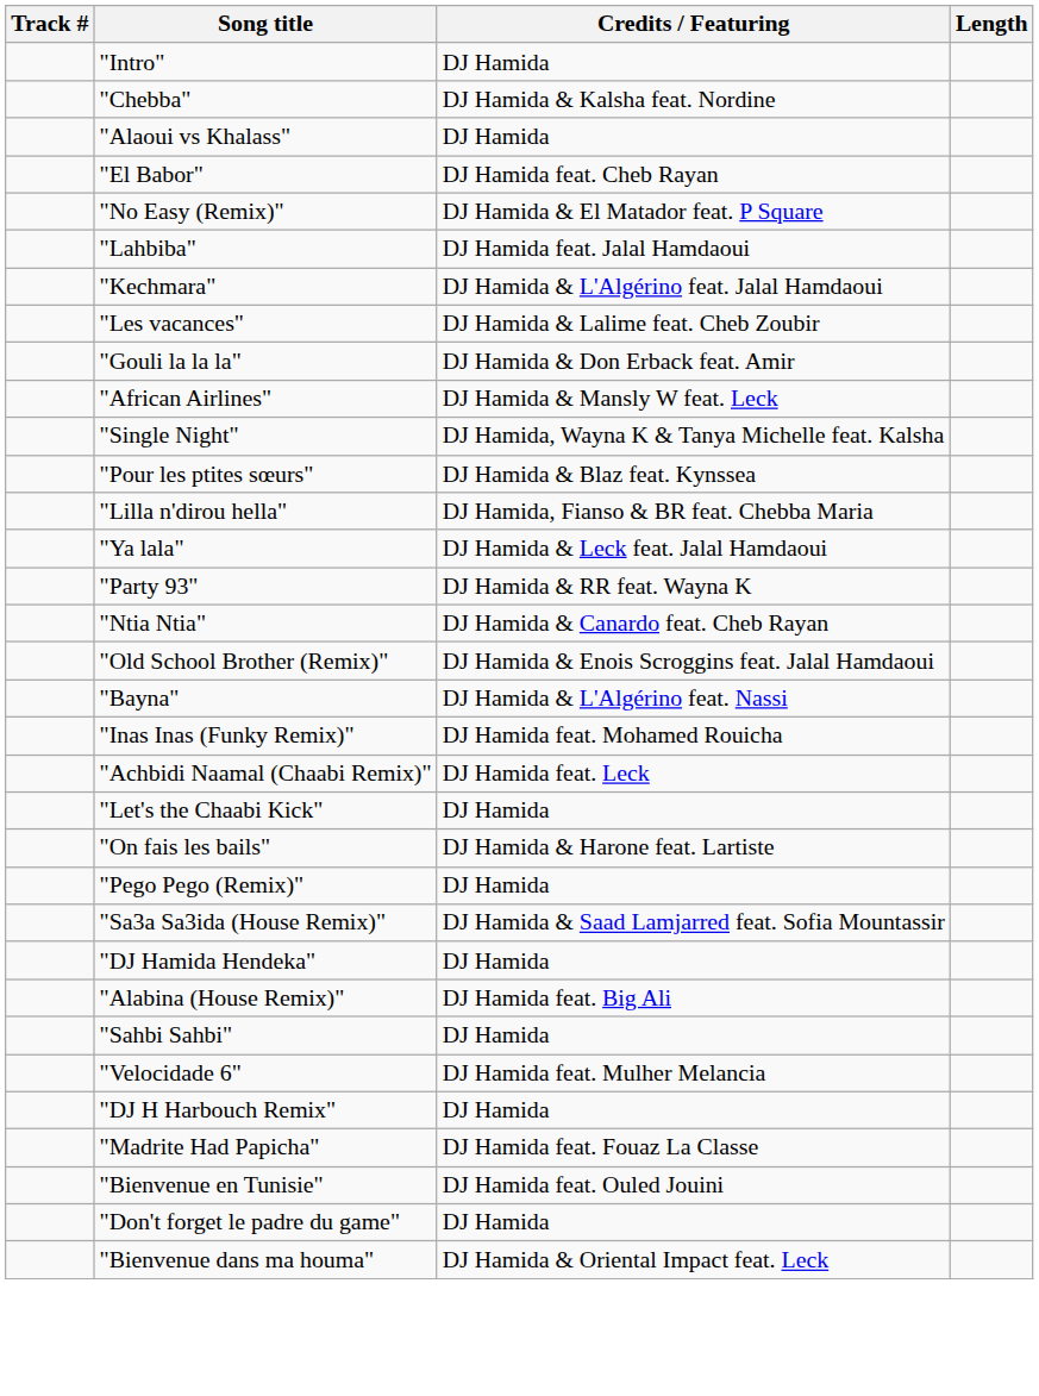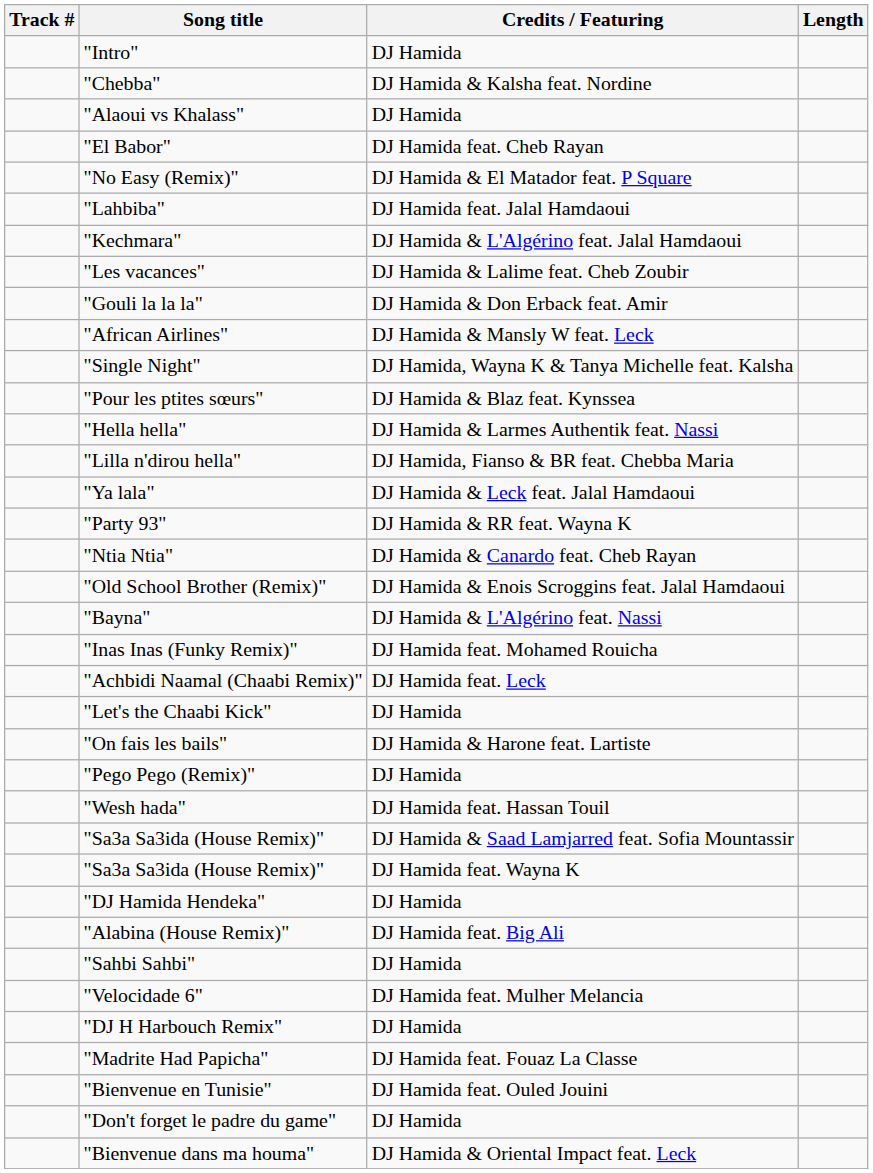+ row: "Hella hella" | DJ Hamida & Larmes Authentik feat. Nassi
+ row: "Wesh hada" | DJ Hamida feat. Hassan Touil
+ row: "Sa3a Sa3ida (House Remix)" | DJ Hamida feat. Wayna K
